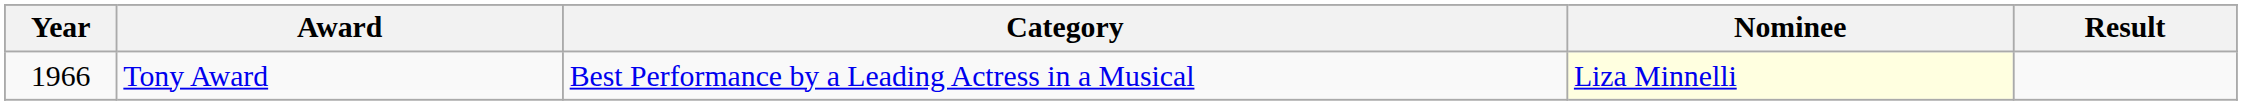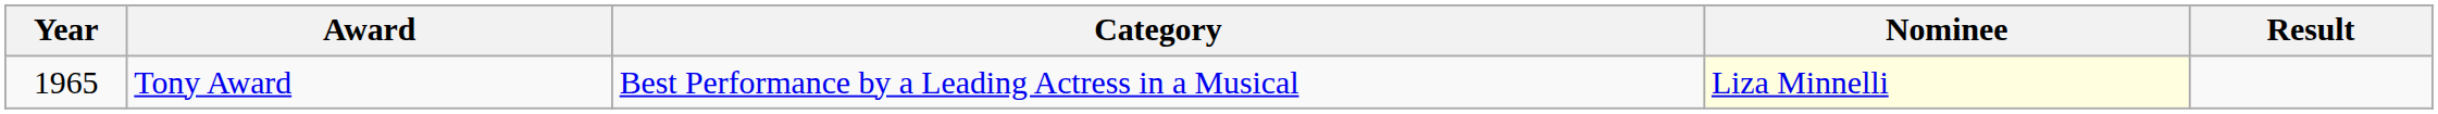Tony Award | Year: 1966 -> 1965
